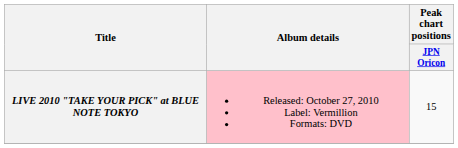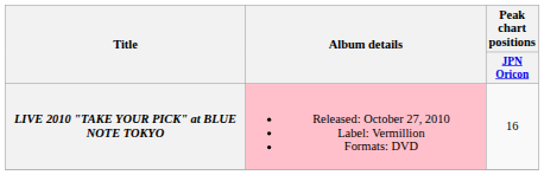LIVE 2010 "TAKE YOUR PICK" at BLUE NOTE TOKYO | Peak chart positions / JPN Oricon: 15 -> 16
